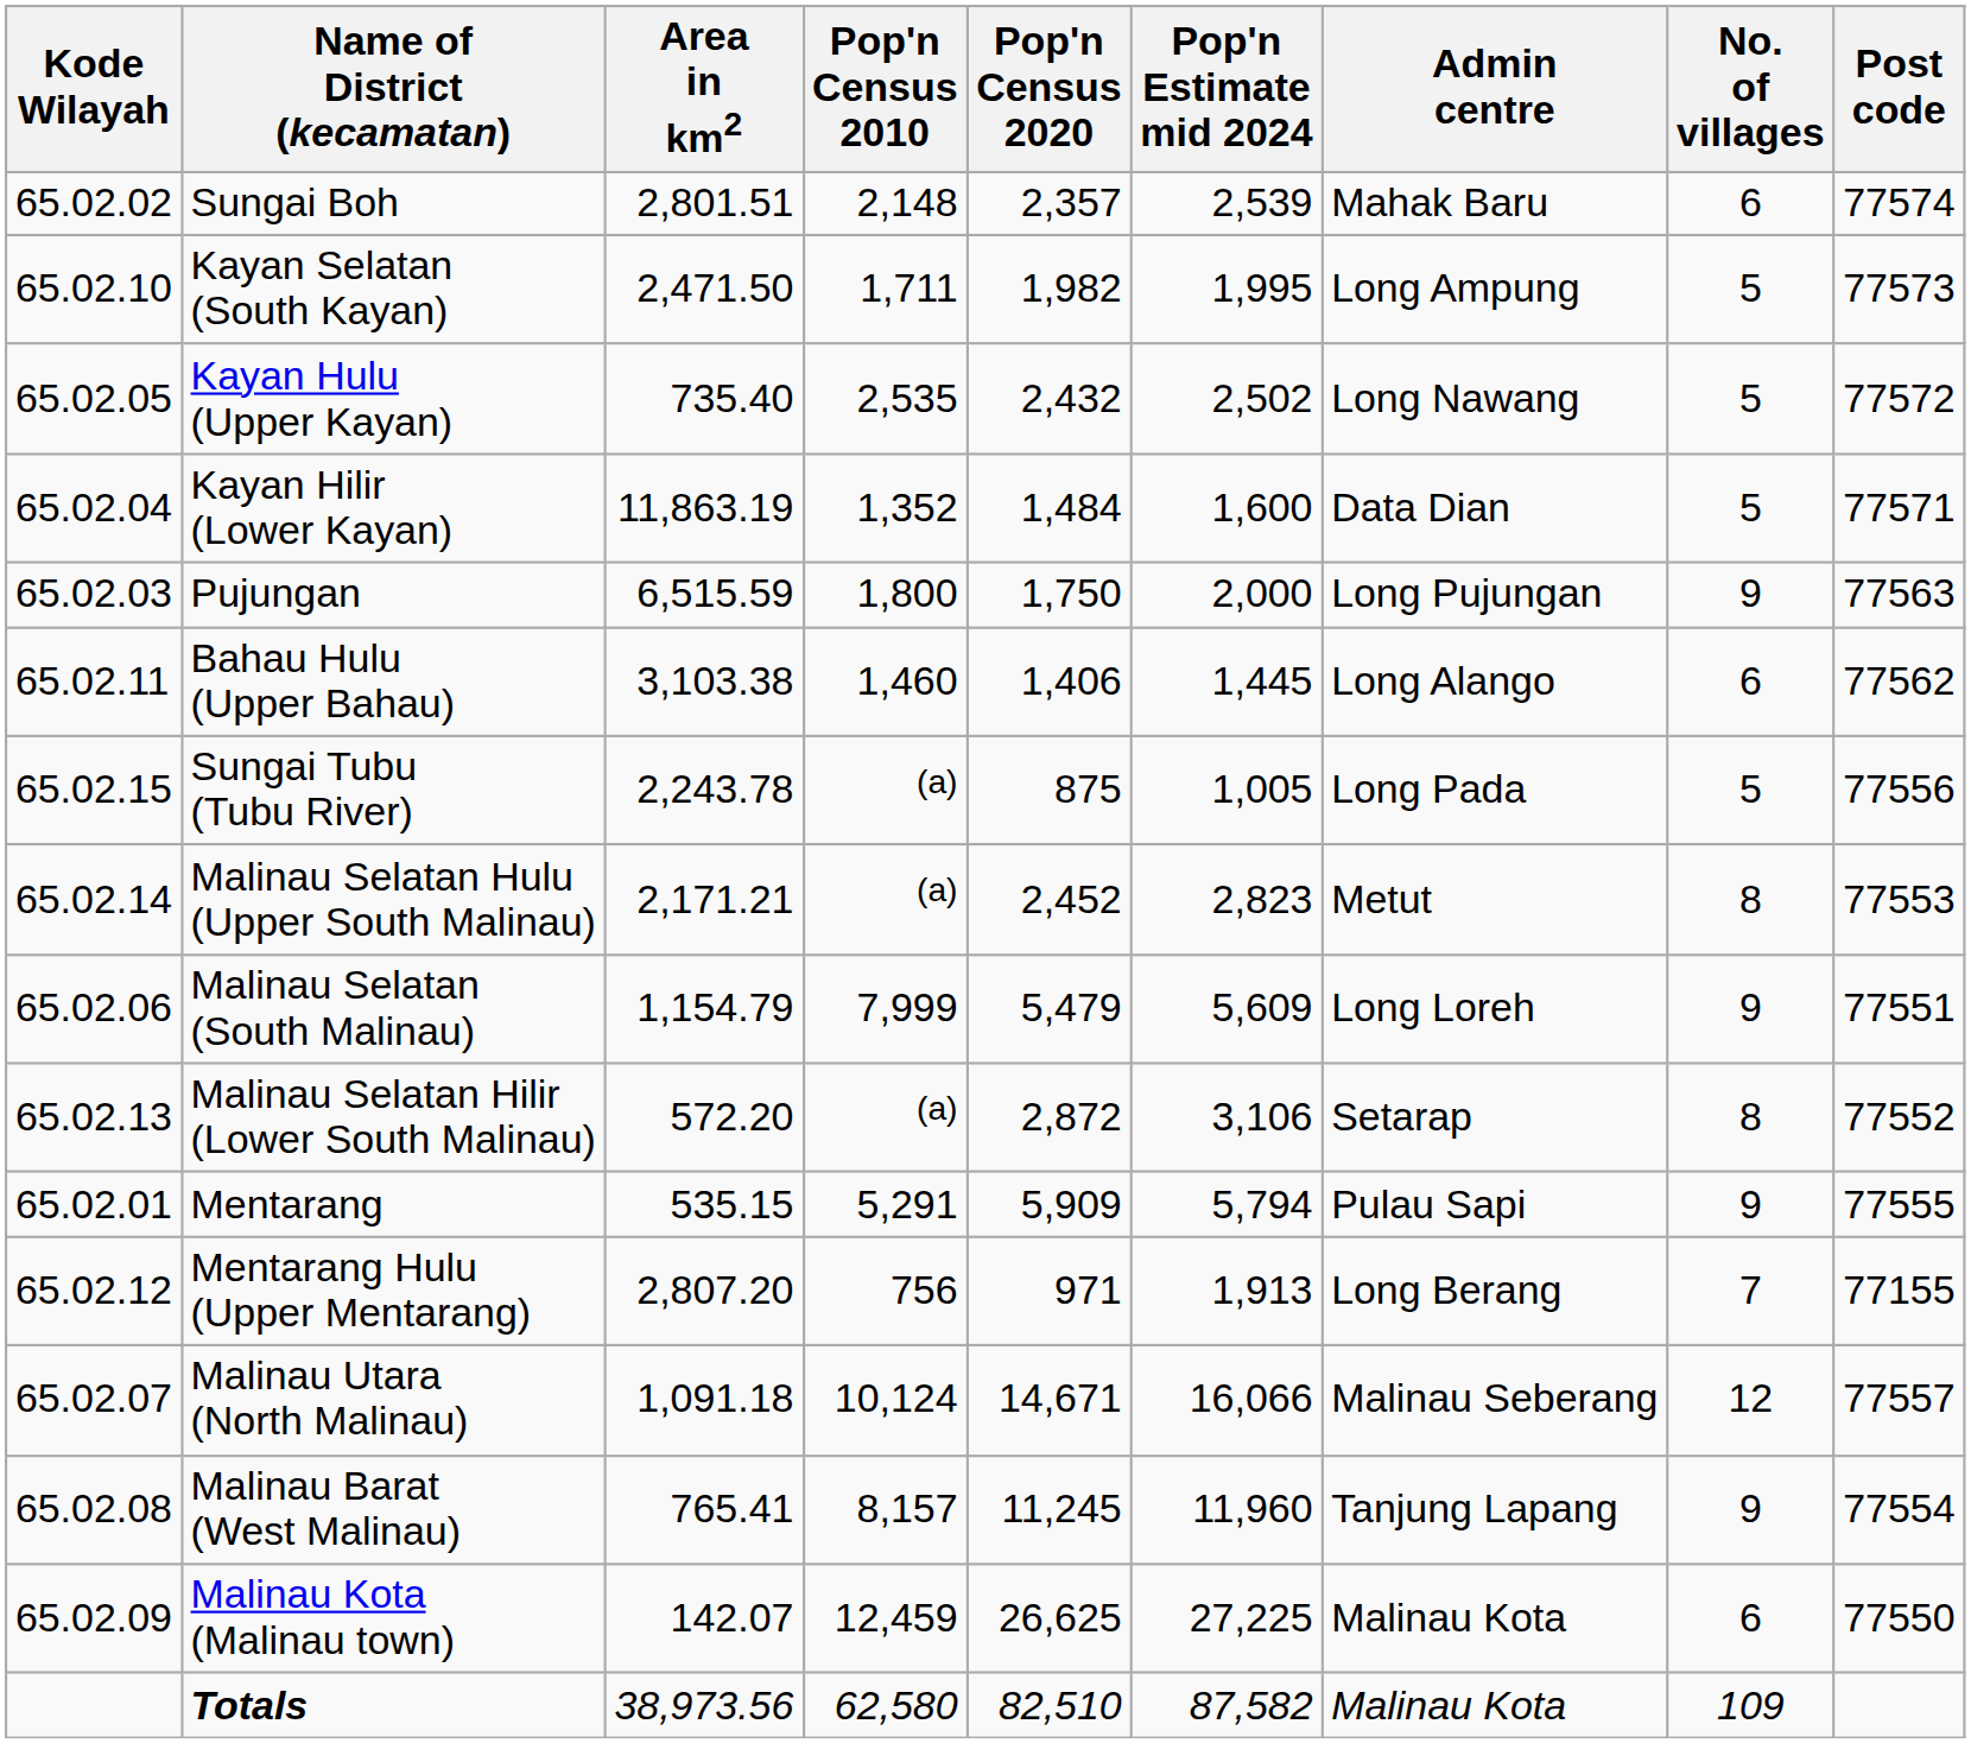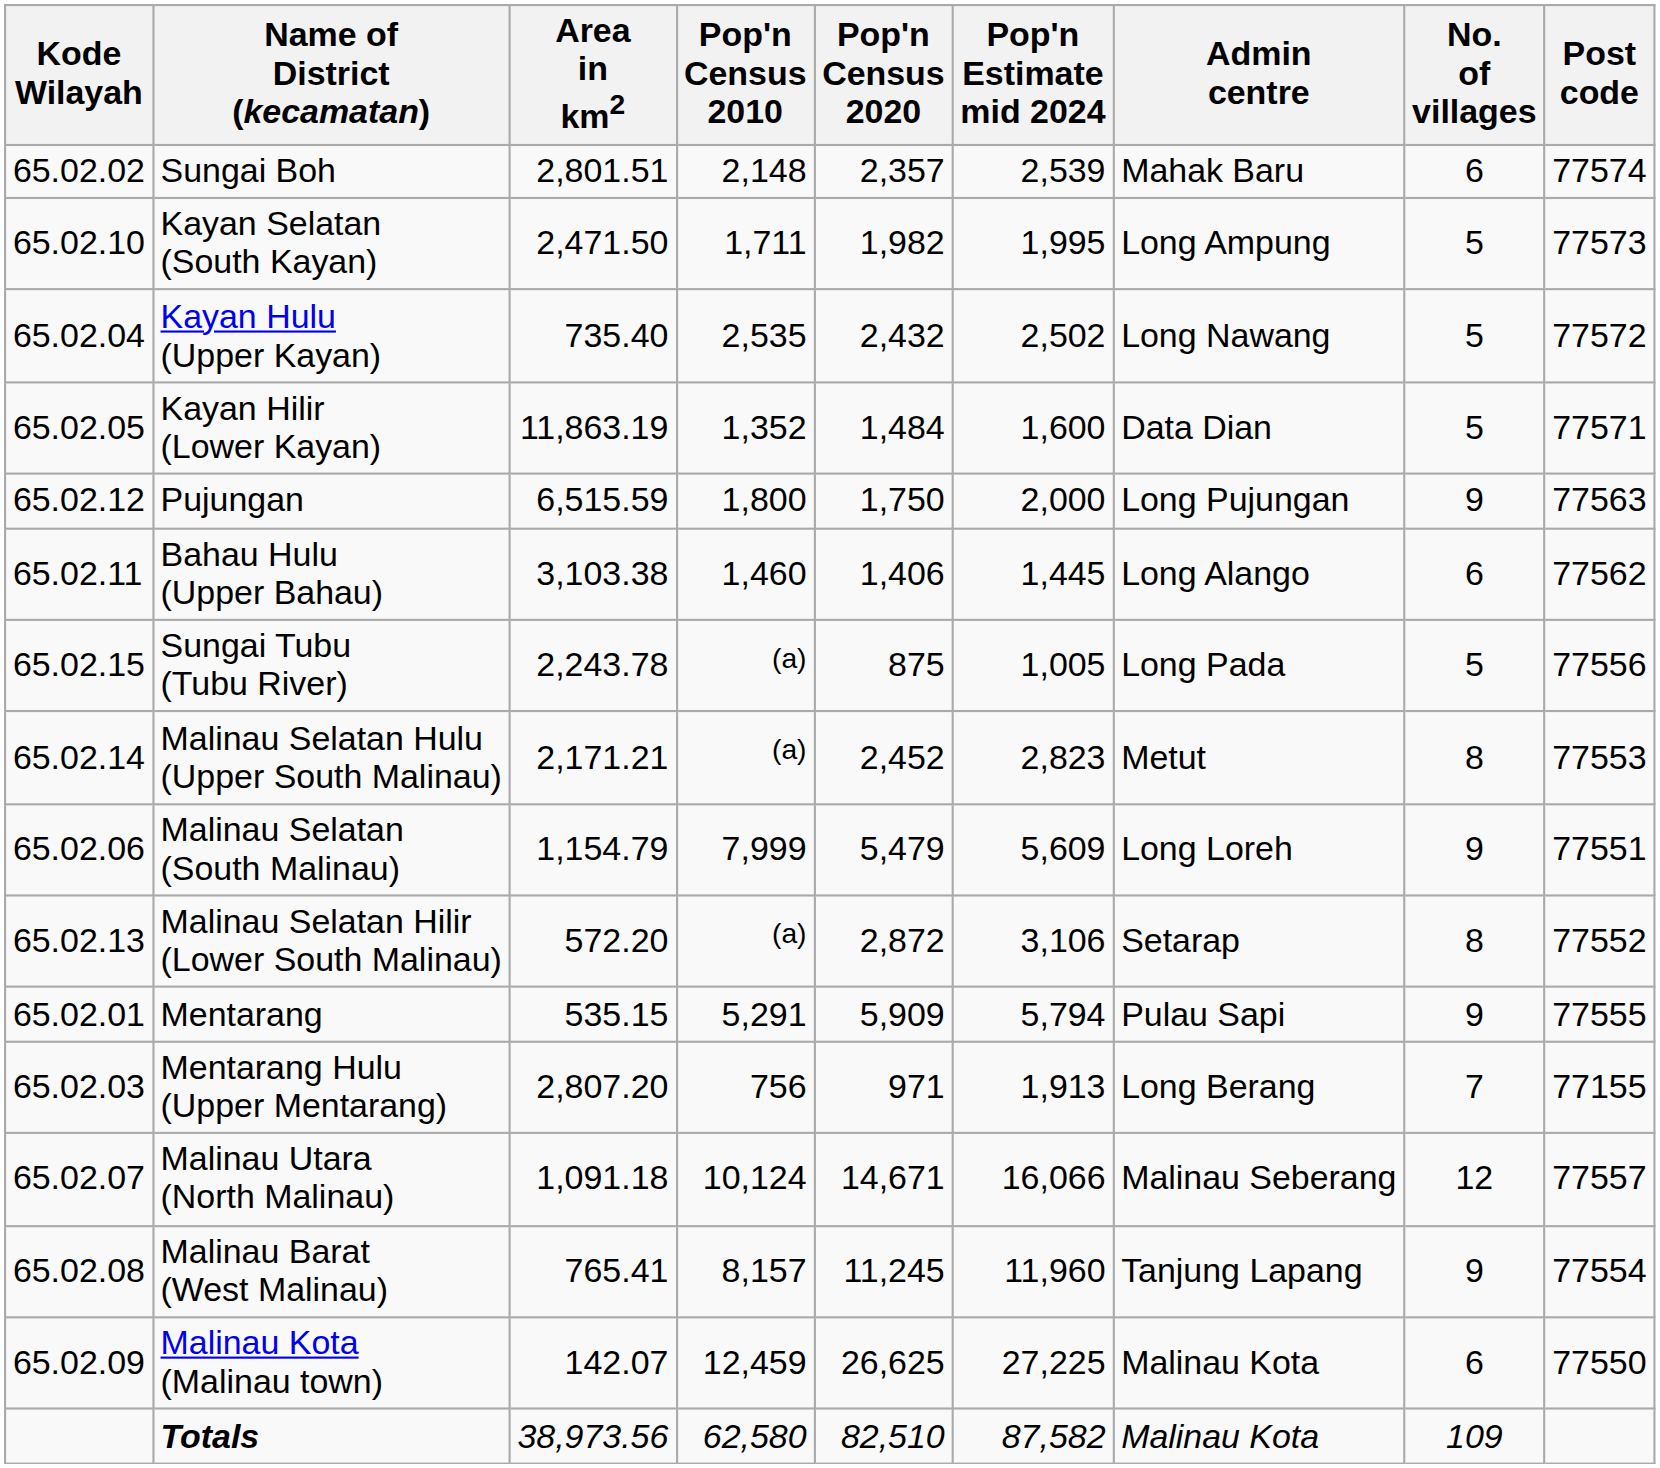Kayan Hulu (Upper Kayan) | Kode Wilayah: 65.02.05 -> 65.02.04
Kayan Hilir (Lower Kayan) | Kode Wilayah: 65.02.04 -> 65.02.05
Pujungan | Kode Wilayah: 65.02.03 -> 65.02.12
Mentarang Hulu (Upper Mentarang) | Kode Wilayah: 65.02.12 -> 65.02.03
